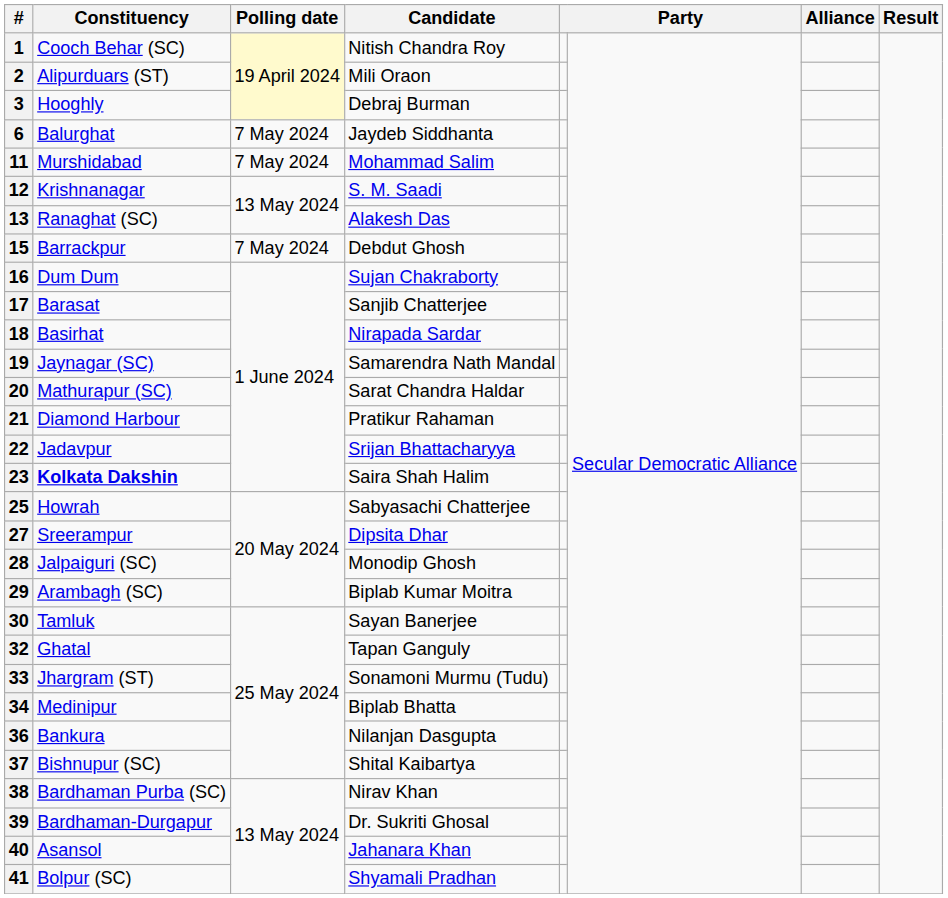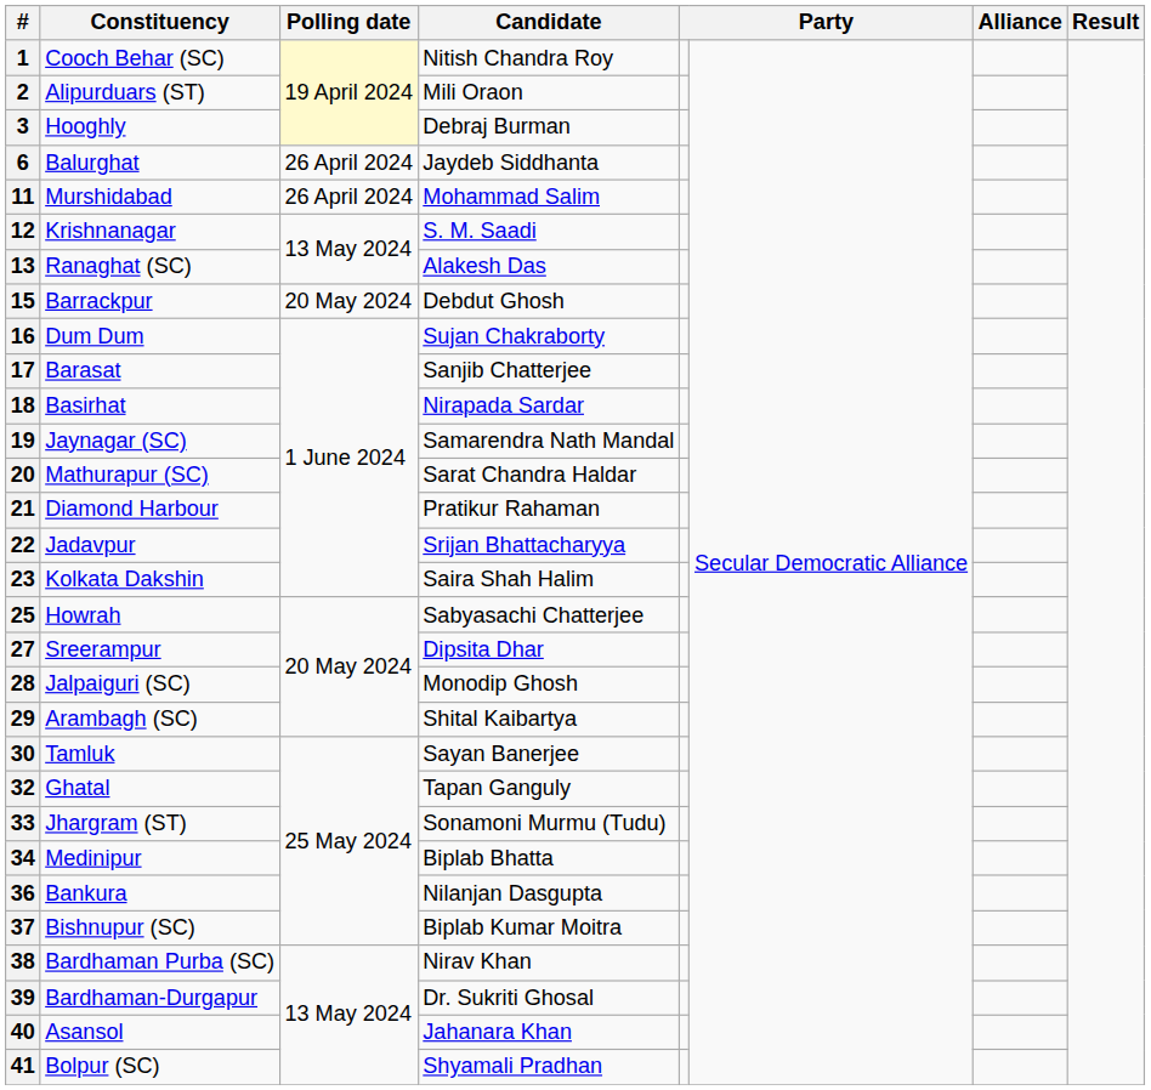6 | Polling date: 7 May 2024 -> 26 April 2024
11 | Polling date: 7 May 2024 -> 26 April 2024
15 | Polling date: 7 May 2024 -> 20 May 2024
23 | Constituency: bold -> normal
29 | Candidate: Biplab Kumar Moitra -> Shital Kaibartya
37 | Candidate: Shital Kaibartya -> Biplab Kumar Moitra
